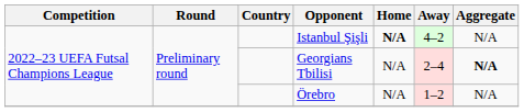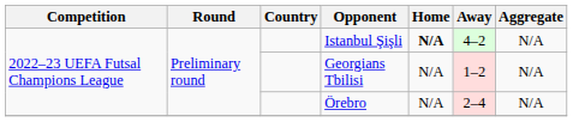Georgians Tbilisi | Away: 2–4 -> 1–2
Georgians Tbilisi | Aggregate: bold -> normal
Örebro | Away: 1–2 -> 2–4
